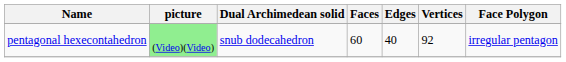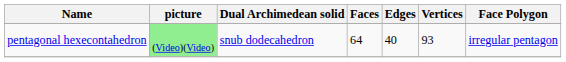pentagonal hexecontahedron | Faces: 60 -> 64
pentagonal hexecontahedron | Vertices: 92 -> 93
